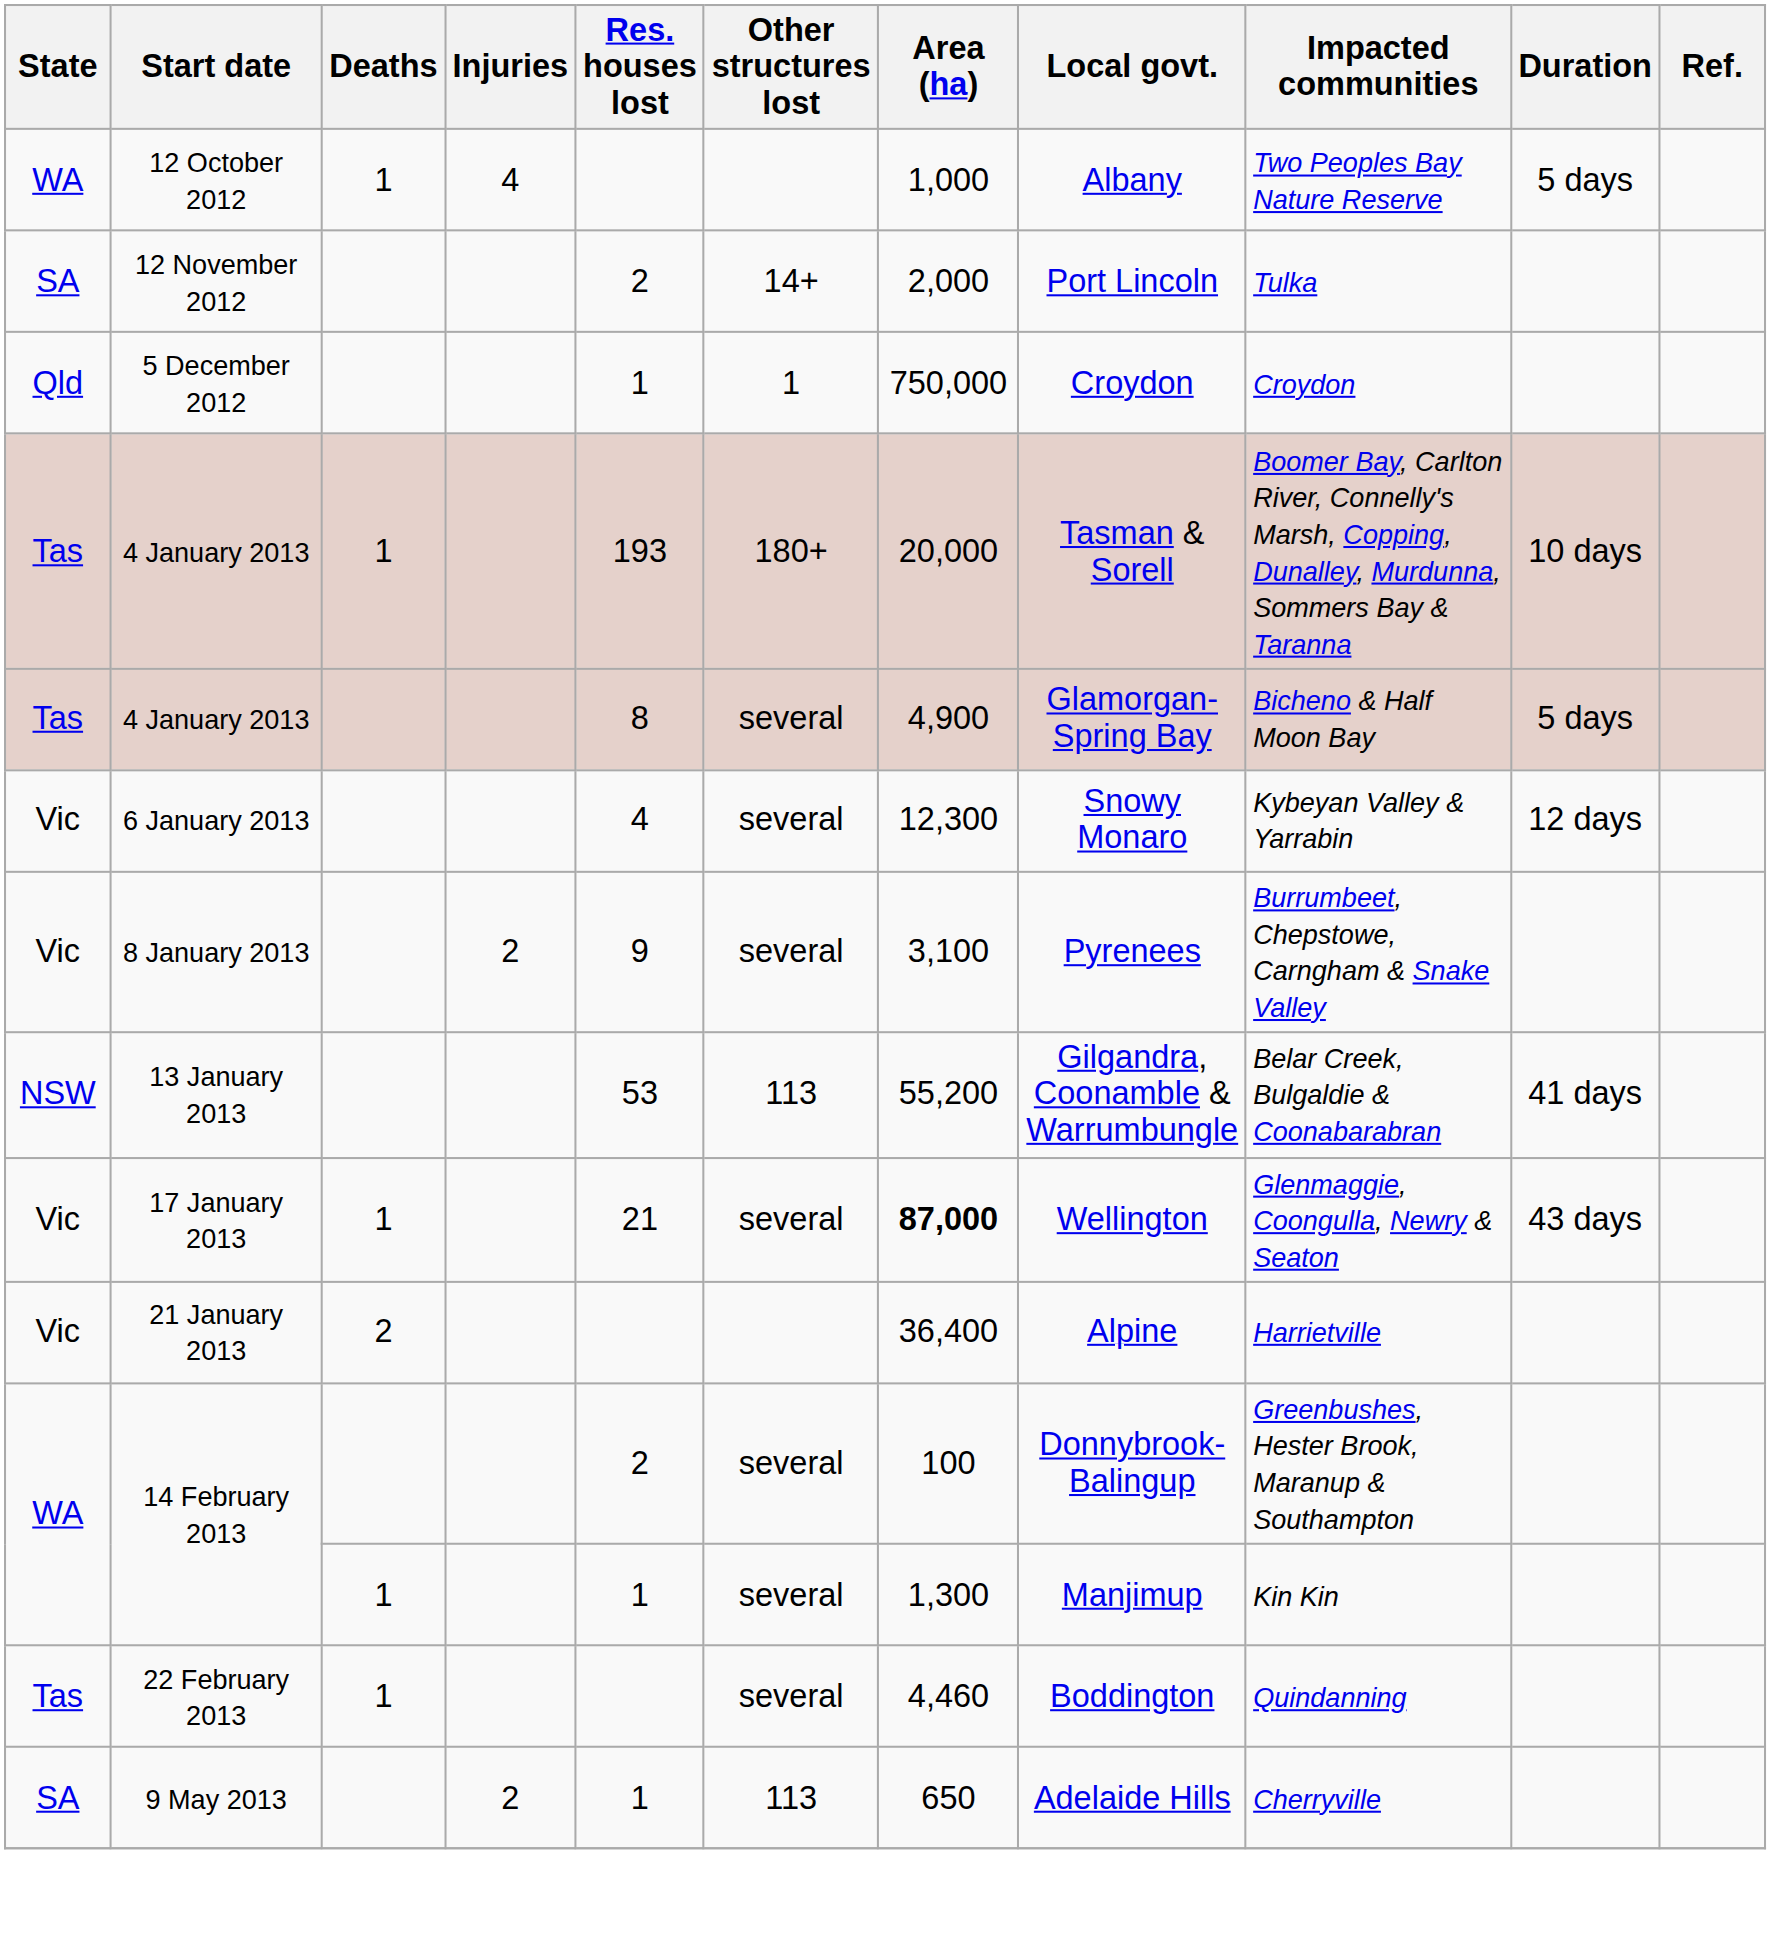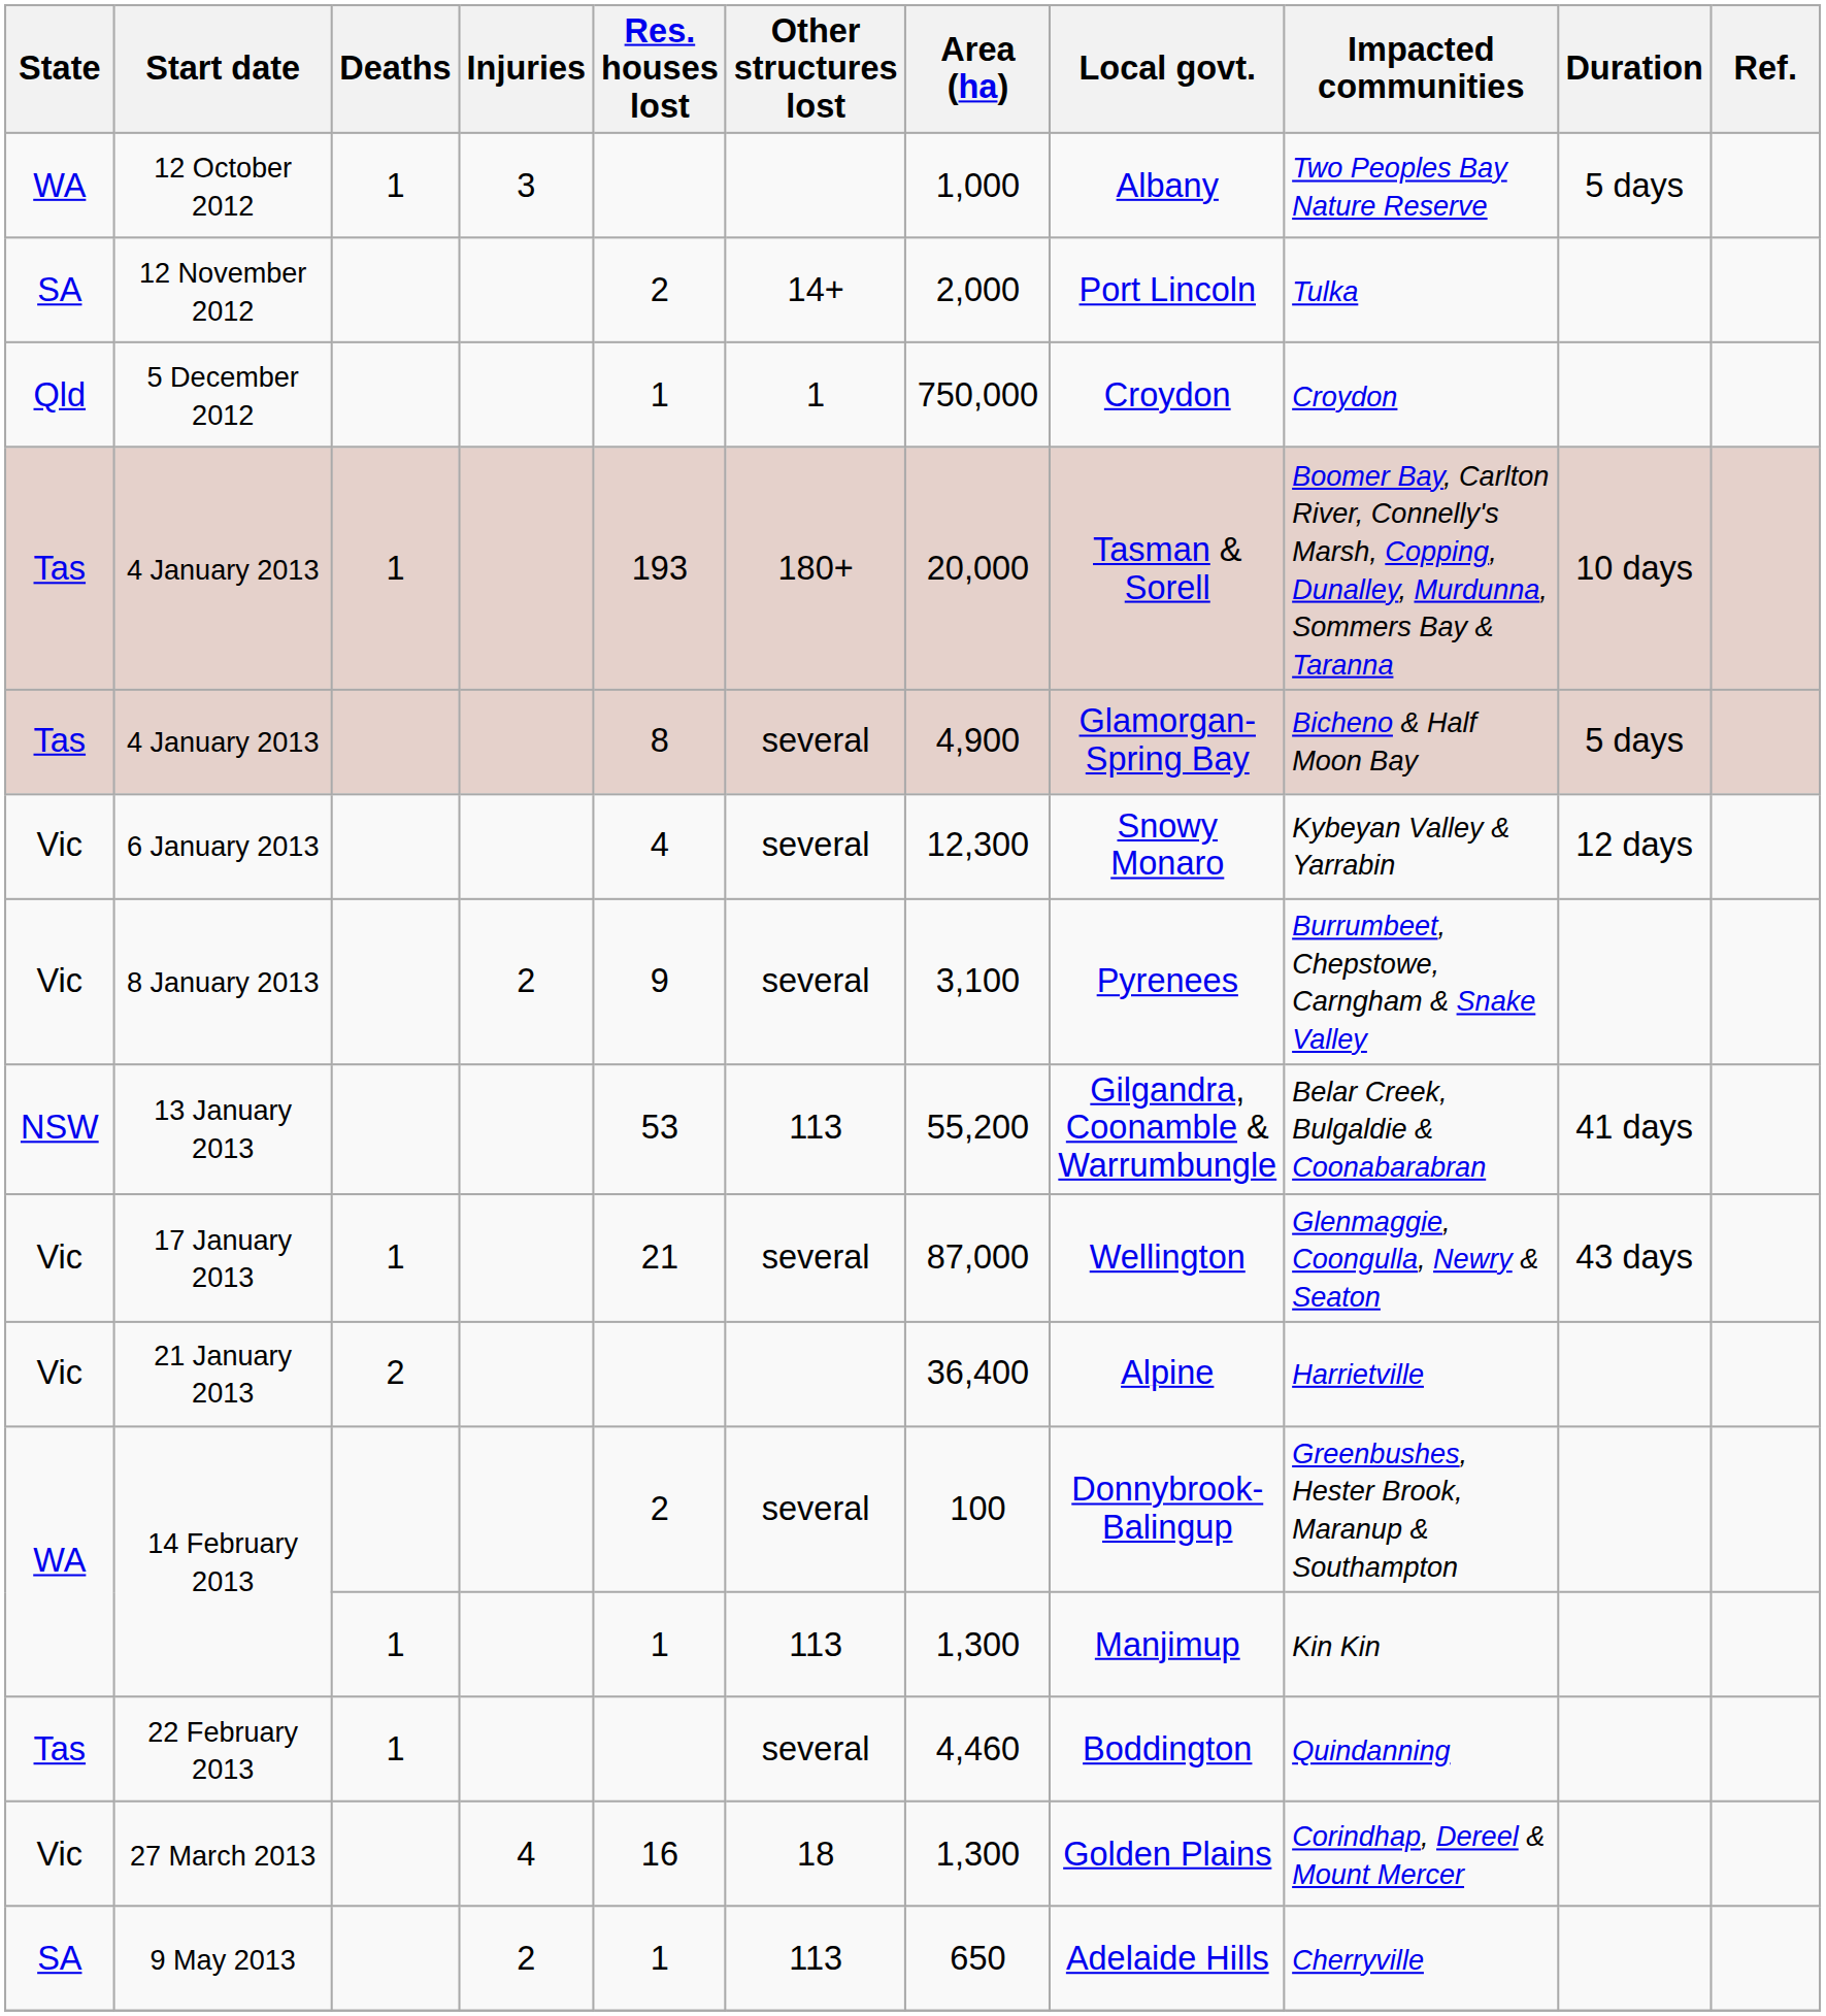12 October 2012 | Injuries: 4 -> 3
17 January 2013 | Area (ha): bold -> normal
14 February 2013 / 1 | Other structures lost: several -> 113
+ row: Vic | 27 March 2013 | 4 | 16 | 18 | 1,300 | Golden Plains | Corindhap, Dereel & Mount Mercer
